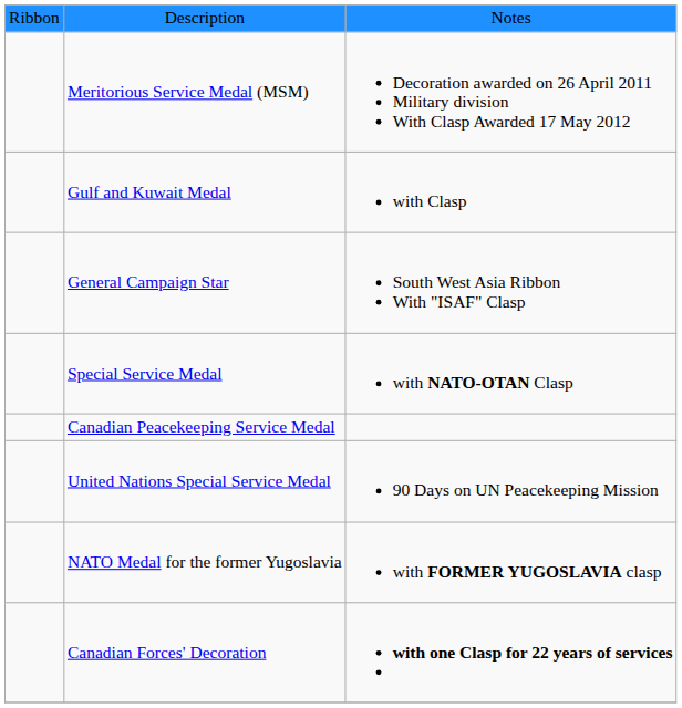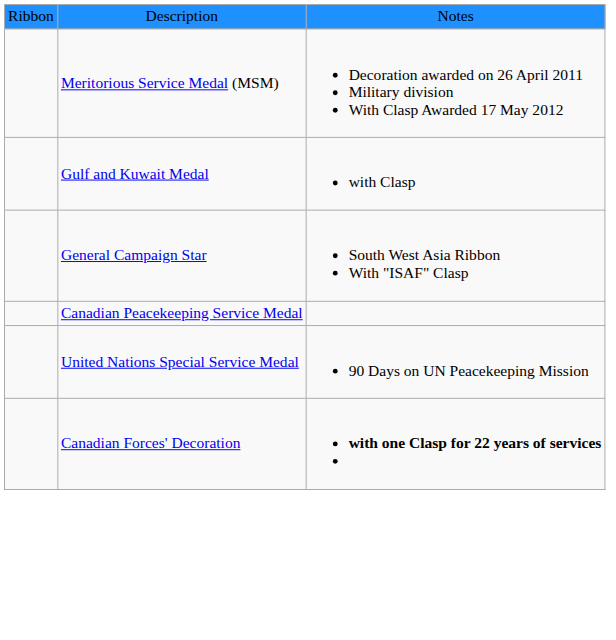- row: Special Service Medal | with NATO-OTAN Clasp
- row: NATO Medal for the former Yugoslavia | with FORMER YUGOSLAVIA clasp
